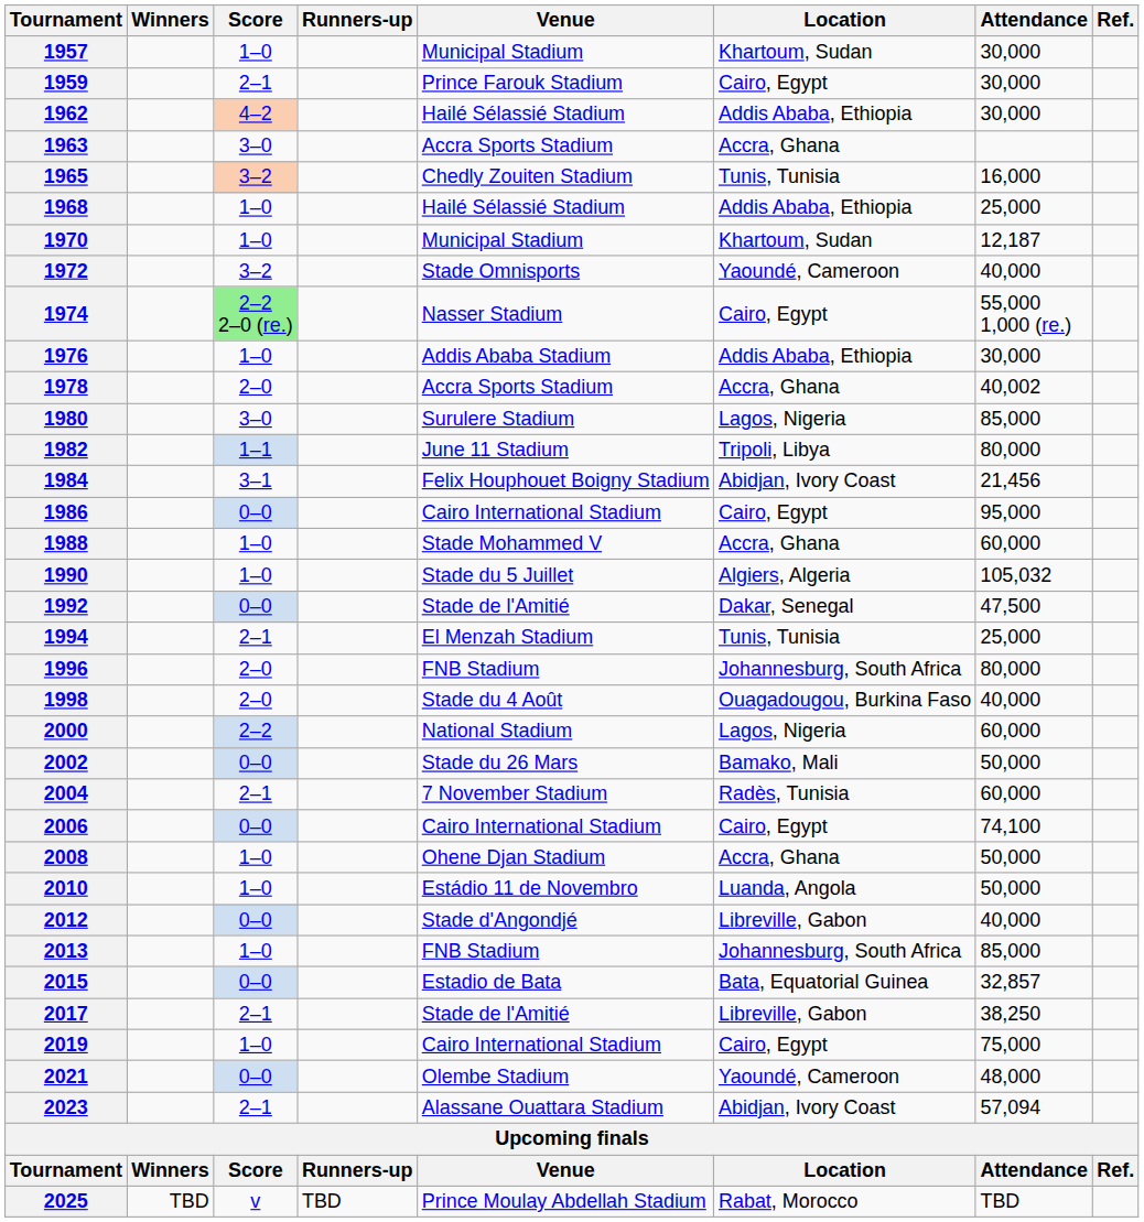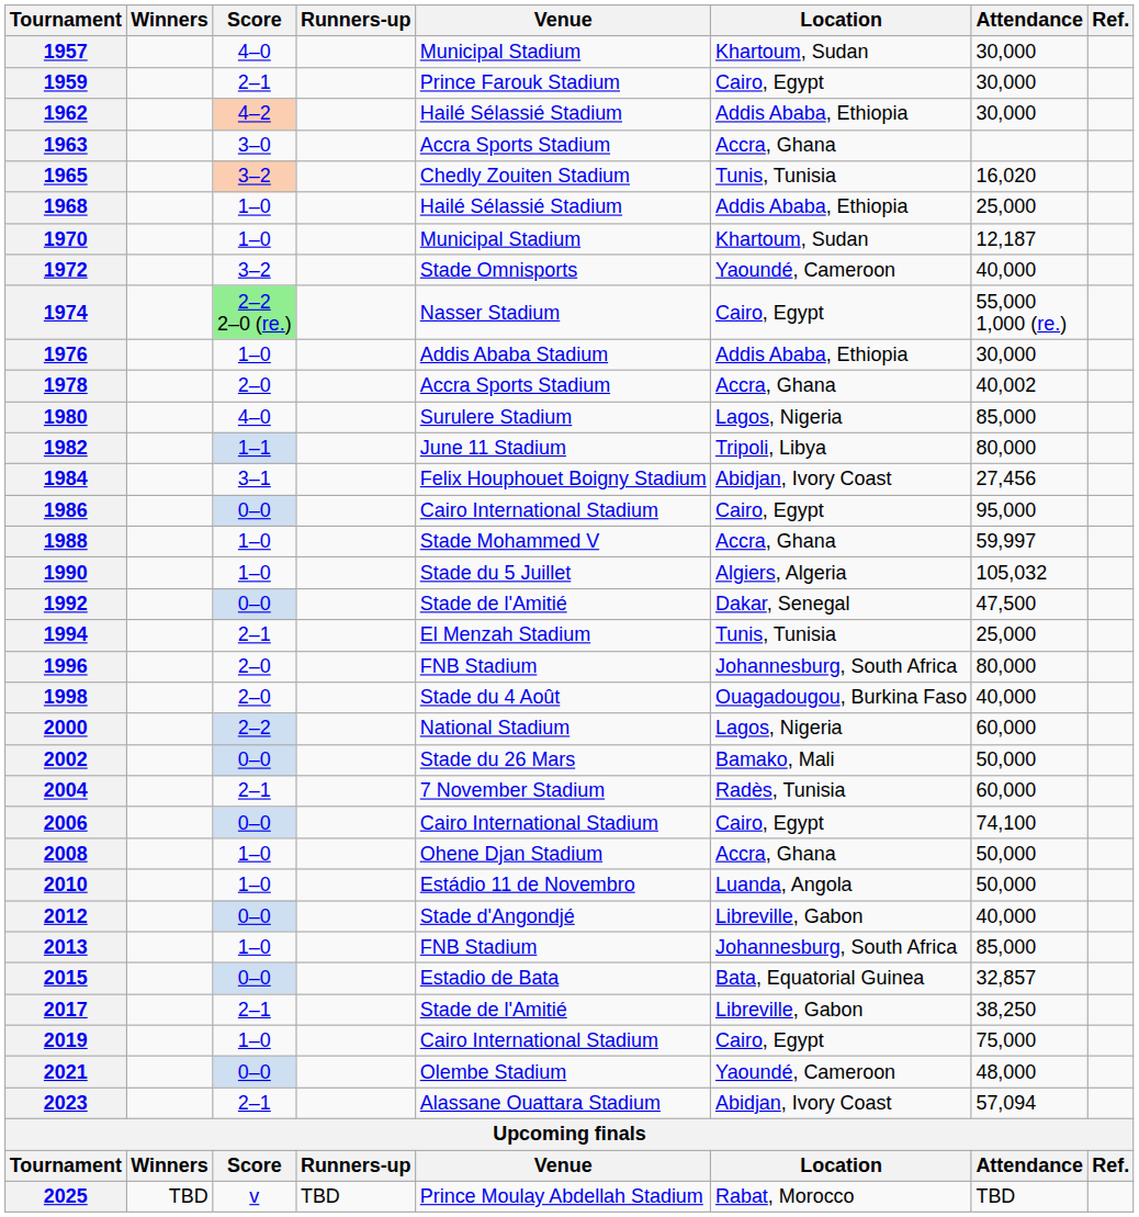1957 | Score: 1–0 -> 4–0
1965 | Attendance: 16,000 -> 16,020
1980 | Score: 3–0 -> 4–0
1984 | Attendance: 21,456 -> 27,456
1988 | Attendance: 60,000 -> 59,997
